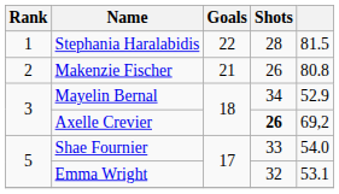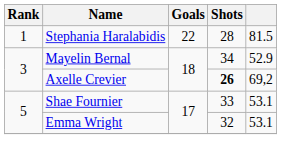- row: 2 | Makenzie Fischer | 21 | 26 | 80.8
Shae Fournier | column 5: 54.0 -> 53.1
